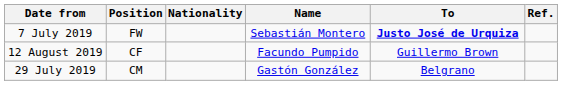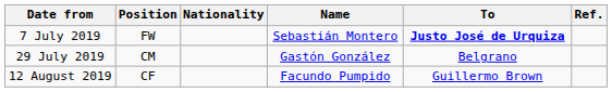rows swapped: 29 July 2019 <-> 12 August 2019
